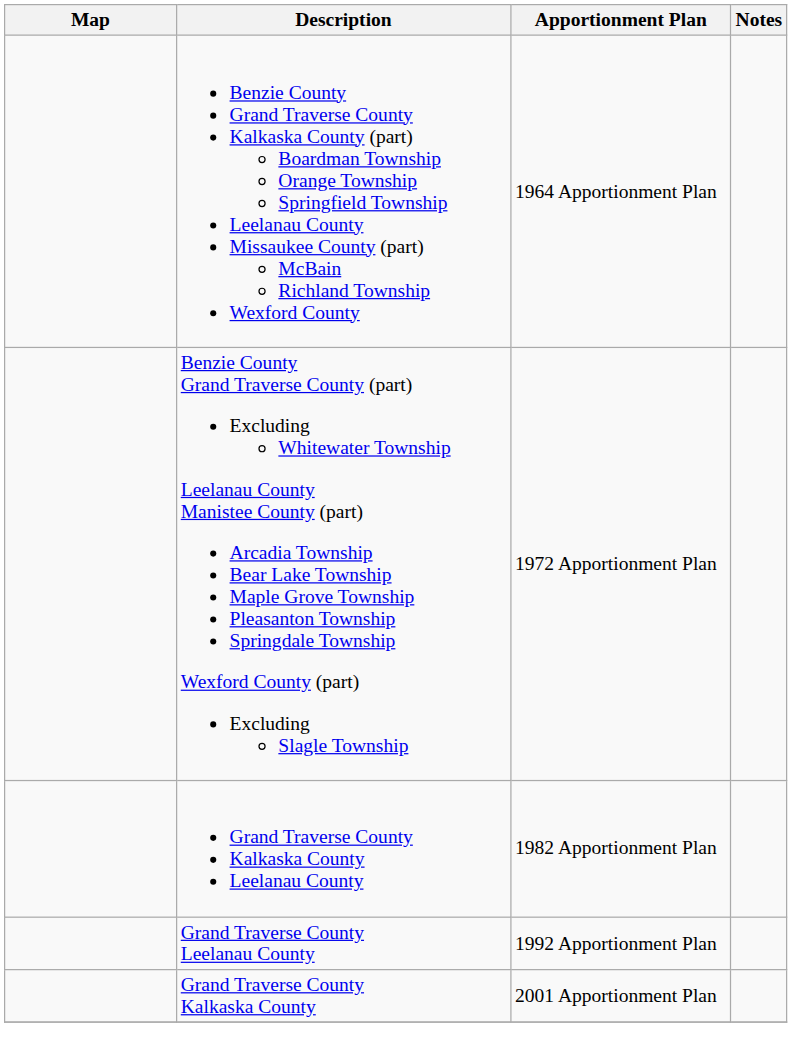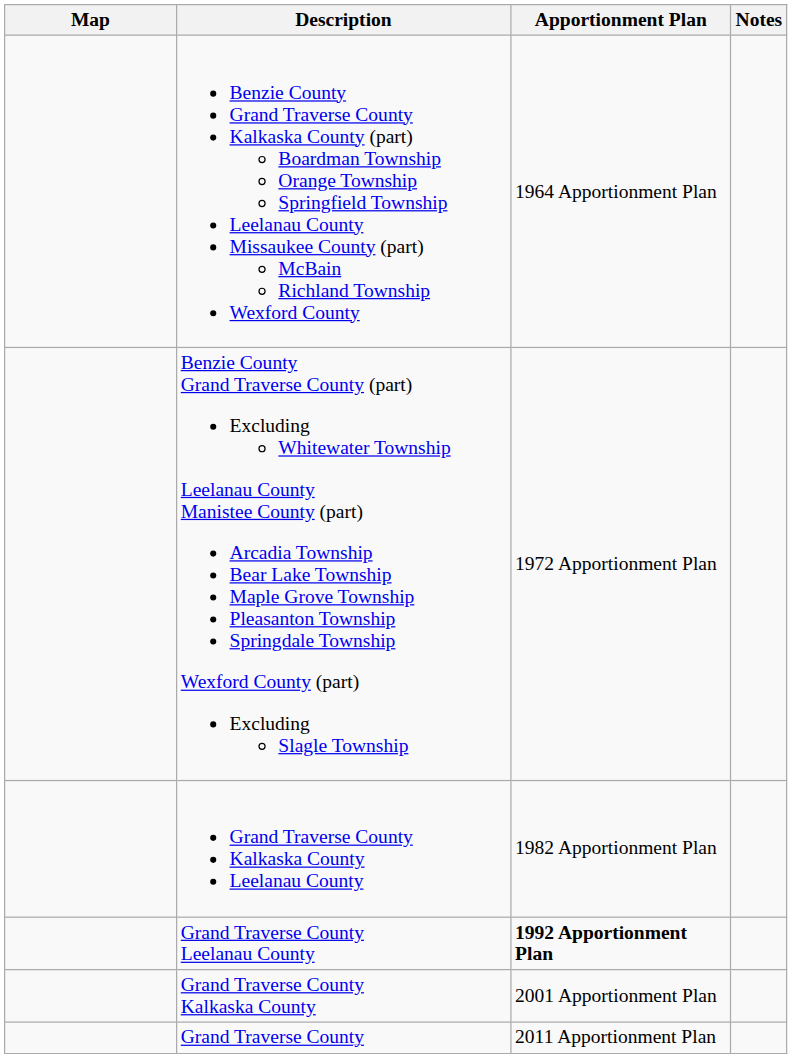Grand Traverse County Leelanau County | Apportionment Plan: normal -> bold
+ row: Grand Traverse County | 2011 Apportionment Plan
